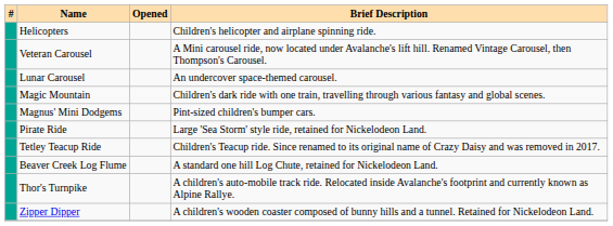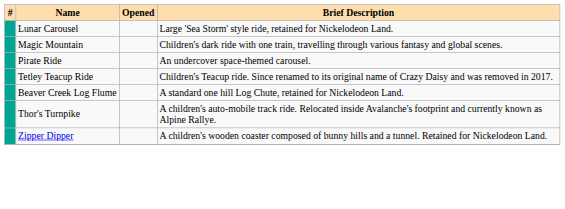- row: Helicopters | Children's helicopter and airplane spinning ride.
- row: Veteran Carousel | A Mini carousel ride, now located under Avalanche's lift hill. Renamed Vintage Carousel, then Thompson's Carousel.
Lunar Carousel | Brief Description: An undercover space-themed carousel. -> Large 'Sea Storm' style ride, retained for Nickelodeon Land.
- row: Magnus' Mini Dodgems | Pint-sized children's bumper cars.
Pirate Ride | Brief Description: Large 'Sea Storm' style ride, retained for Nickelodeon Land. -> An undercover space-themed carousel.
